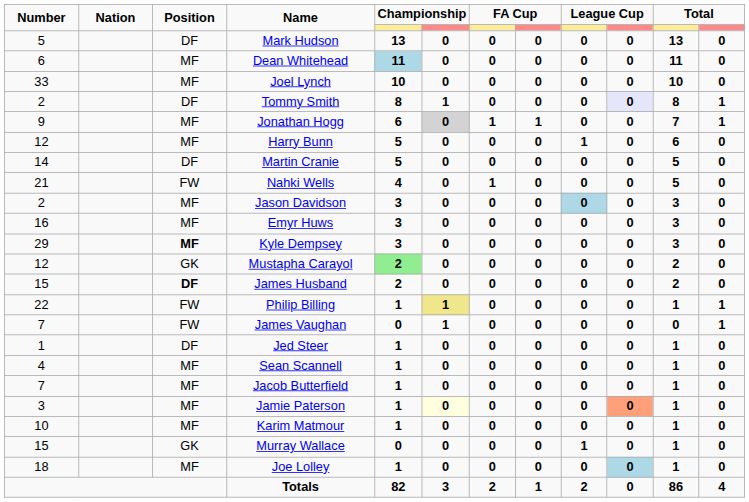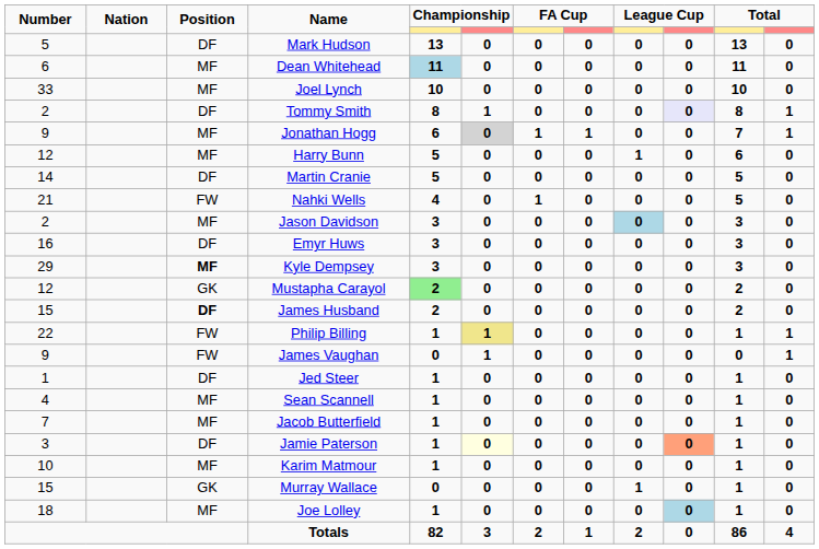Emyr Huws | Position: MF -> DF
James Vaughan | Number: 7 -> 9
Jamie Paterson | Position: MF -> DF
